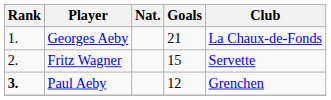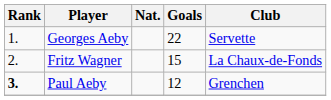Georges Aeby | Goals: 21 -> 22
Georges Aeby | Club: La Chaux-de-Fonds -> Servette
Fritz Wagner | Club: Servette -> La Chaux-de-Fonds
